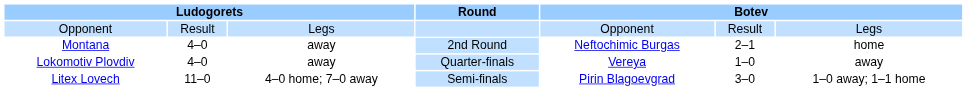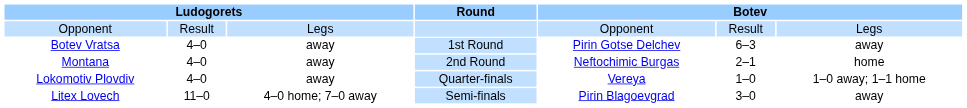+ row: Botev Vratsa | 4–0 | away | 1st Round | Pirin Gotse Delchev | 6–3 | away
Lokomotiv Plovdiv | column 7: away -> 1–0 away; 1–1 home
Litex Lovech | column 7: 1–0 away; 1–1 home -> away
